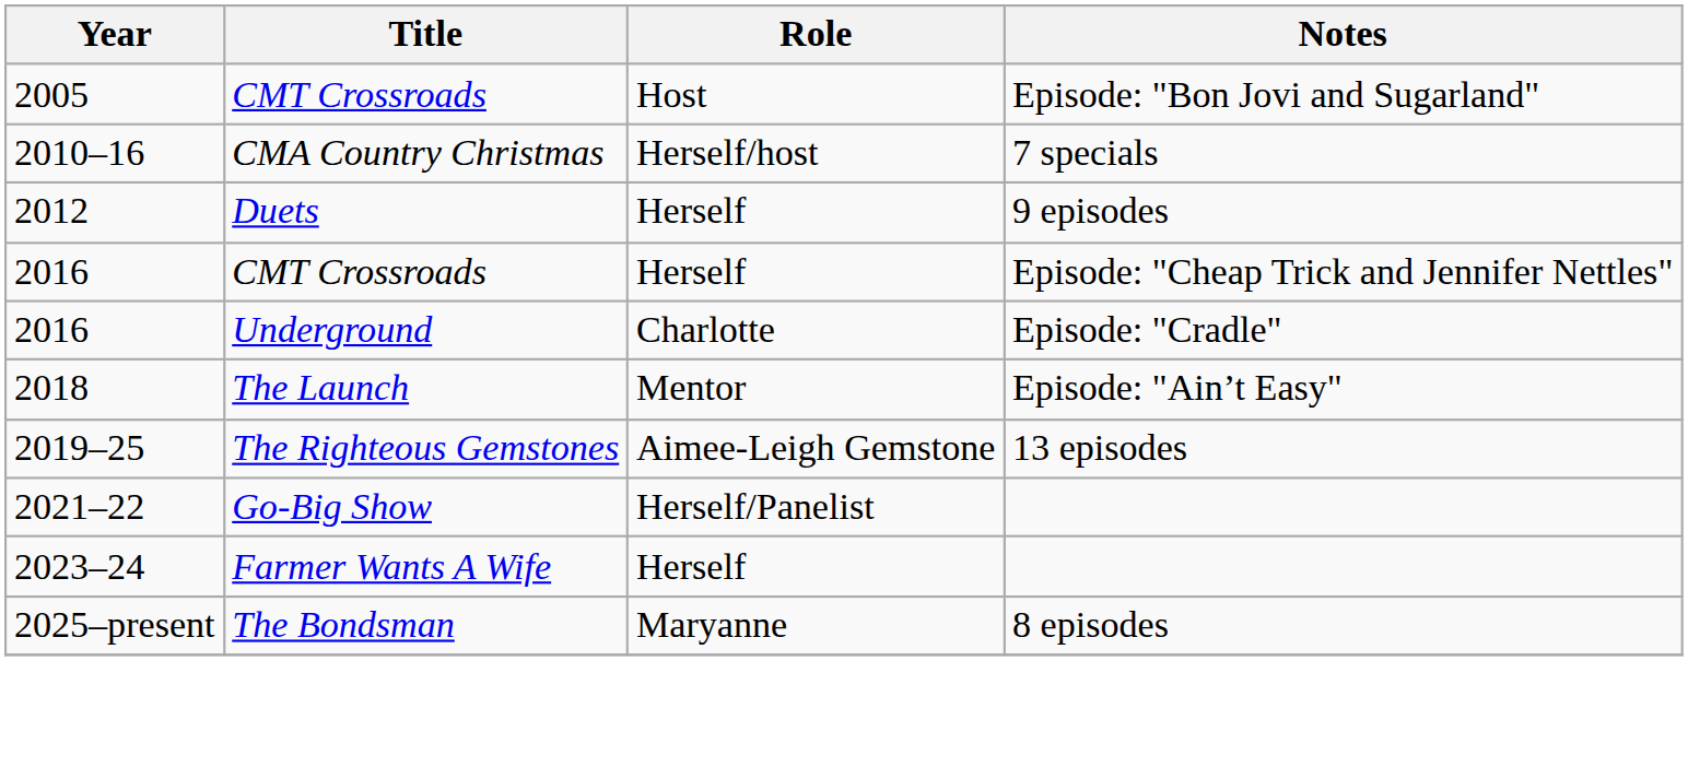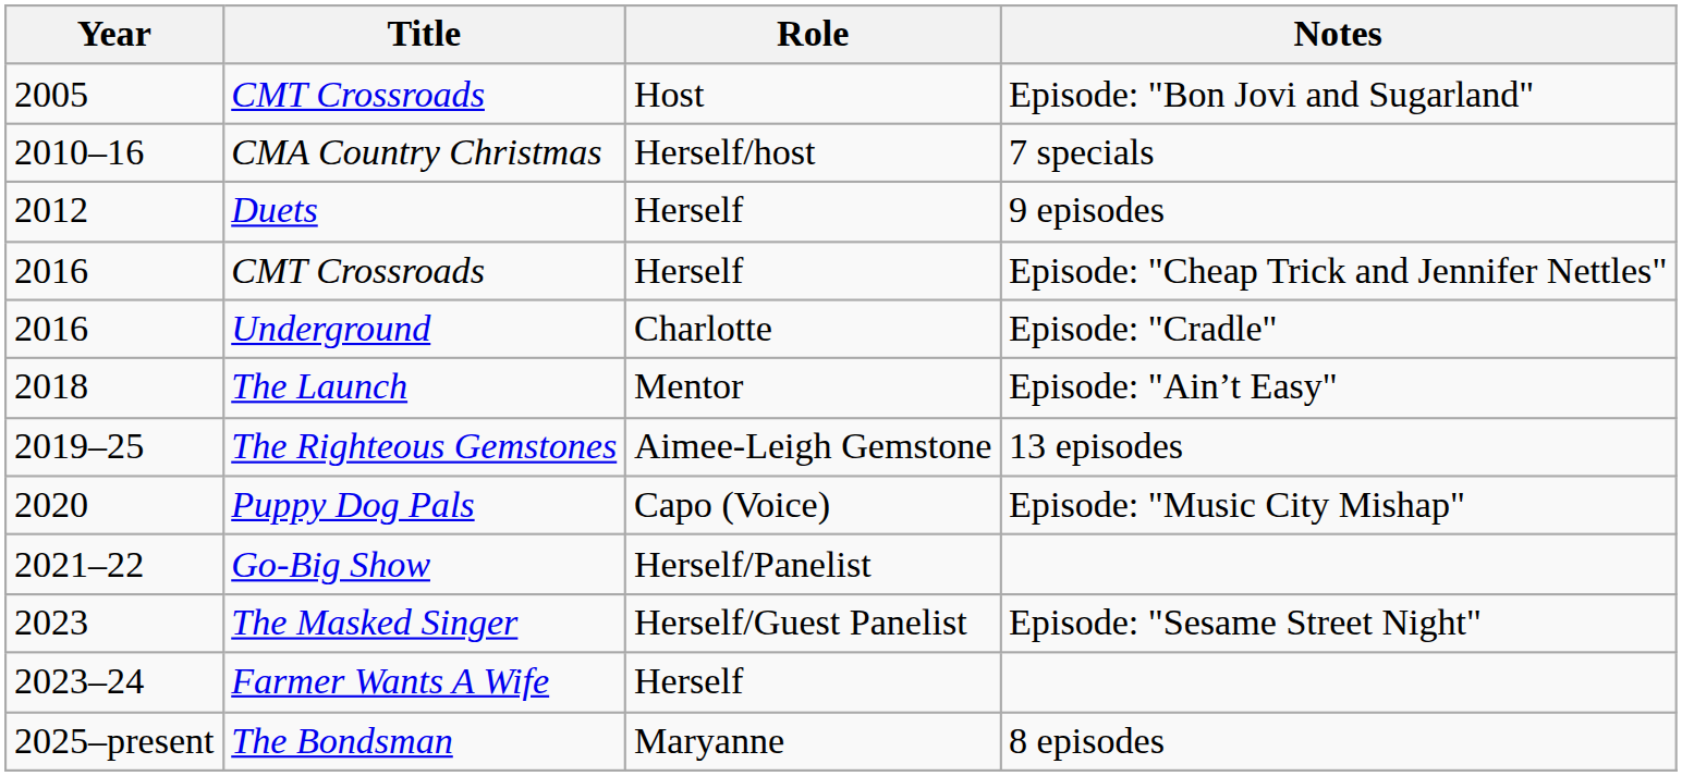+ row: 2020 | Puppy Dog Pals | Capo (Voice) | Episode: "Music City Mishap"
+ row: 2023 | The Masked Singer | Herself/Guest Panelist | Episode: "Sesame Street Night"
